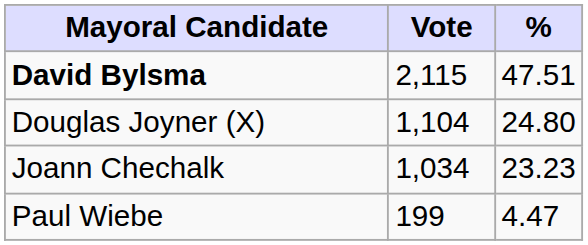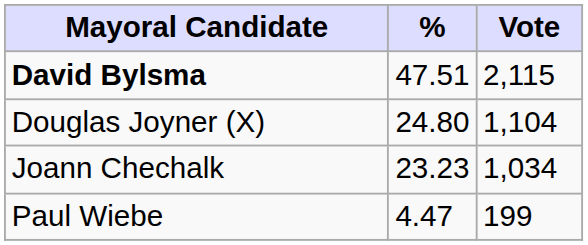columns swapped: Vote <-> %
